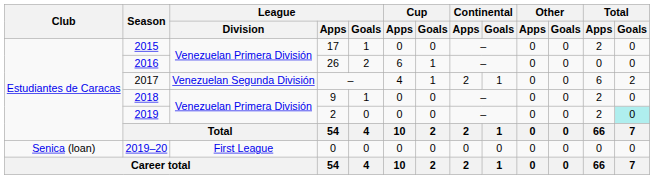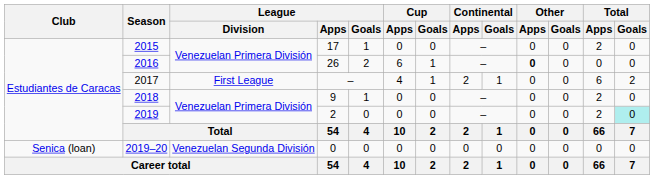2016 | Other / Apps: normal -> bold
2017 | League / Division: Venezuelan Segunda División -> First League
2019–20 | League / Division: First League -> Venezuelan Segunda División
